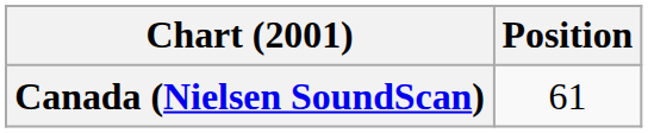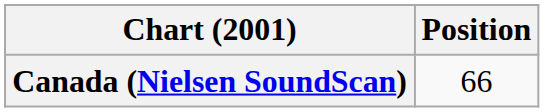Canada (Nielsen SoundScan) | Position: 61 -> 66
